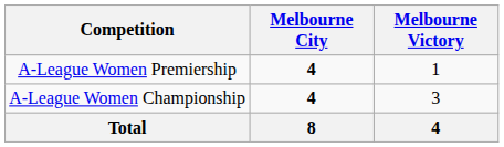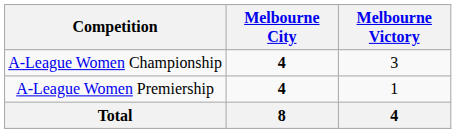rows swapped: A-League Women Premiership <-> A-League Women Championship
